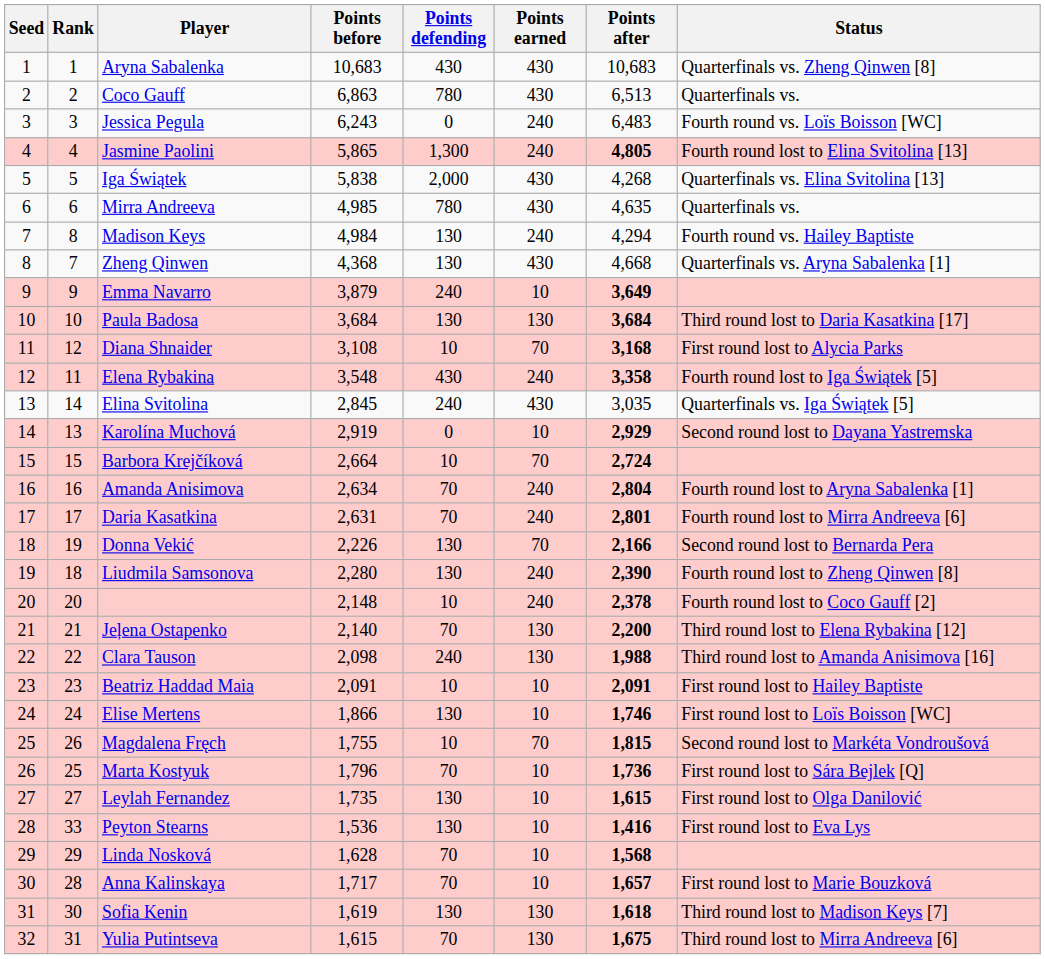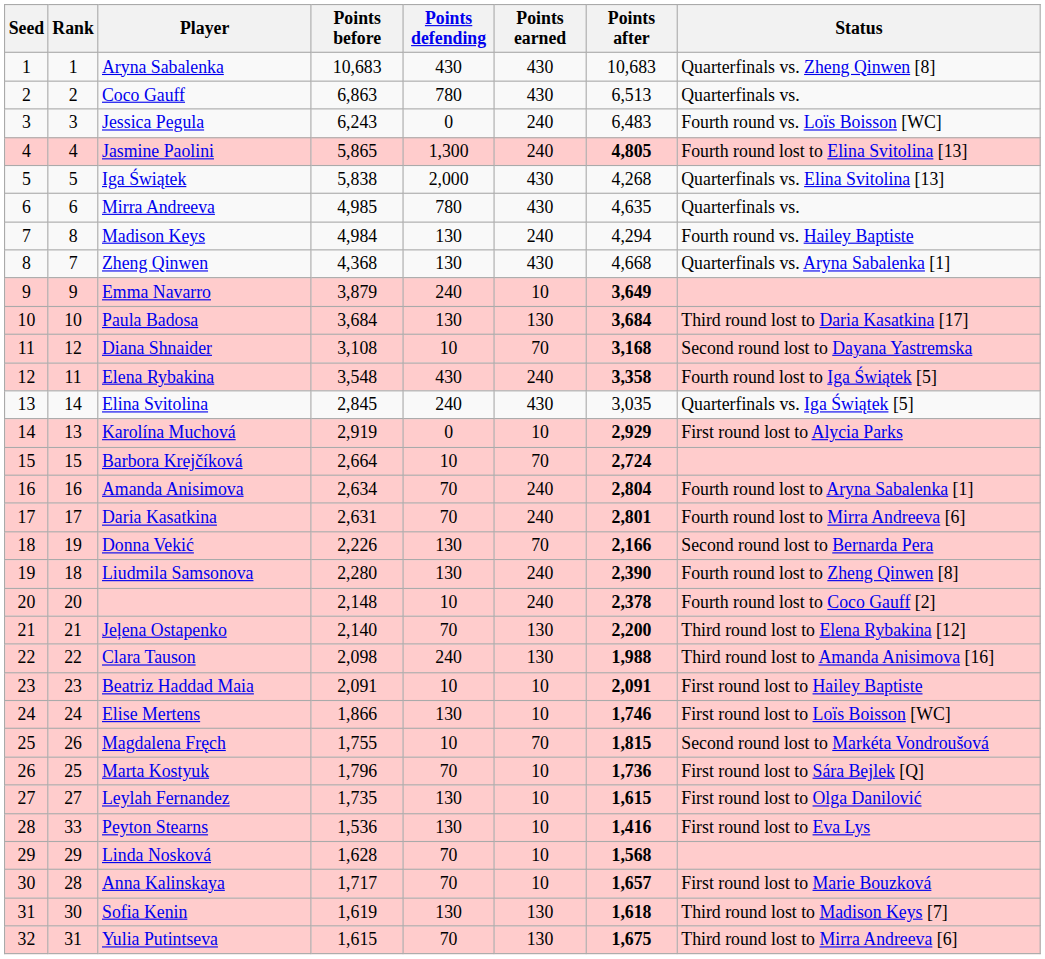Diana Shnaider | Status: First round lost to Alycia Parks -> Second round lost to Dayana Yastremska
Karolína Muchová | Status: Second round lost to Dayana Yastremska -> First round lost to Alycia Parks
